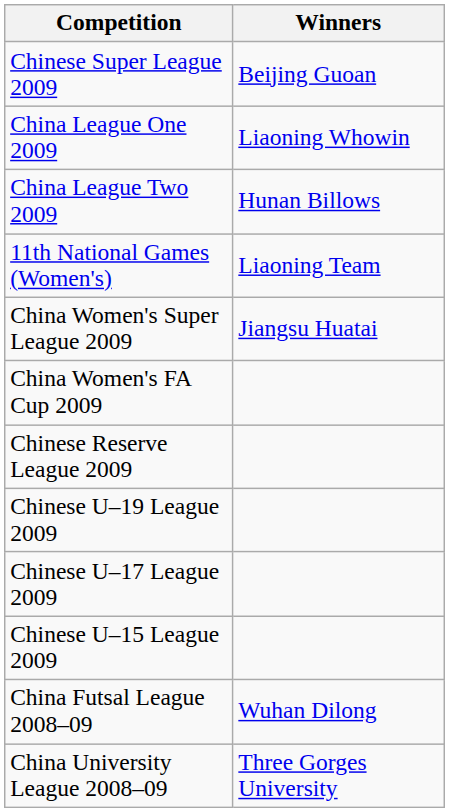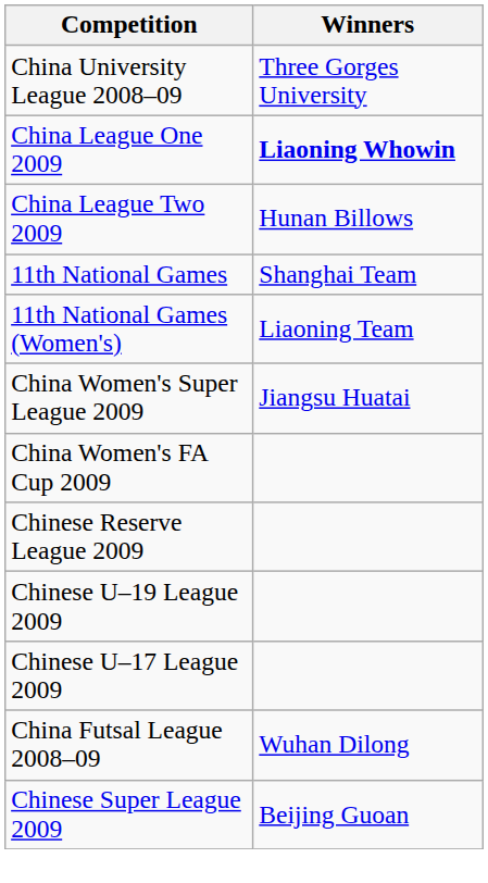rows swapped: Chinese Super League 2009 <-> China University League 2008–09
China League One 2009 | Winners: normal -> bold
+ row: 11th National Games | Shanghai Team
- row: Chinese U–15 League 2009
